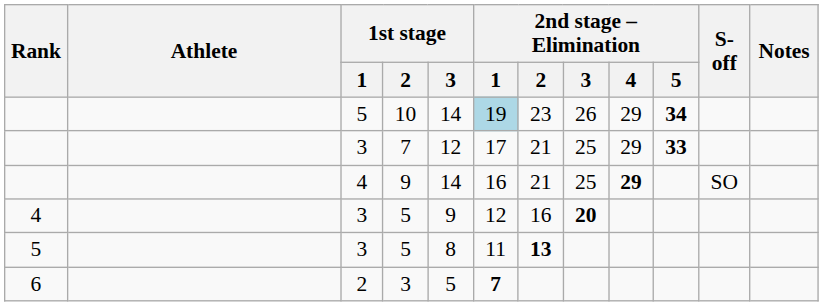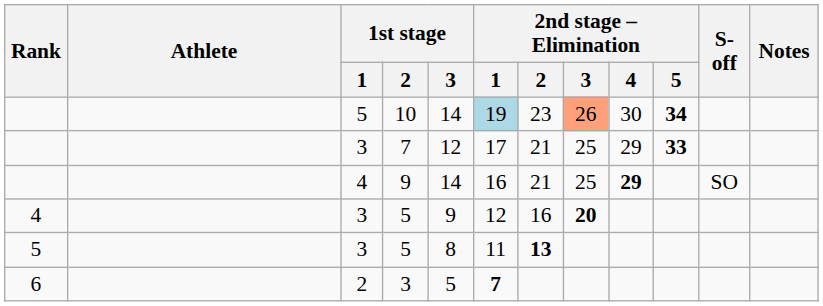10 | 2nd stage – Elimination / 3: no background -> lightsalmon background
10 | 2nd stage – Elimination / 4: 29 -> 30
